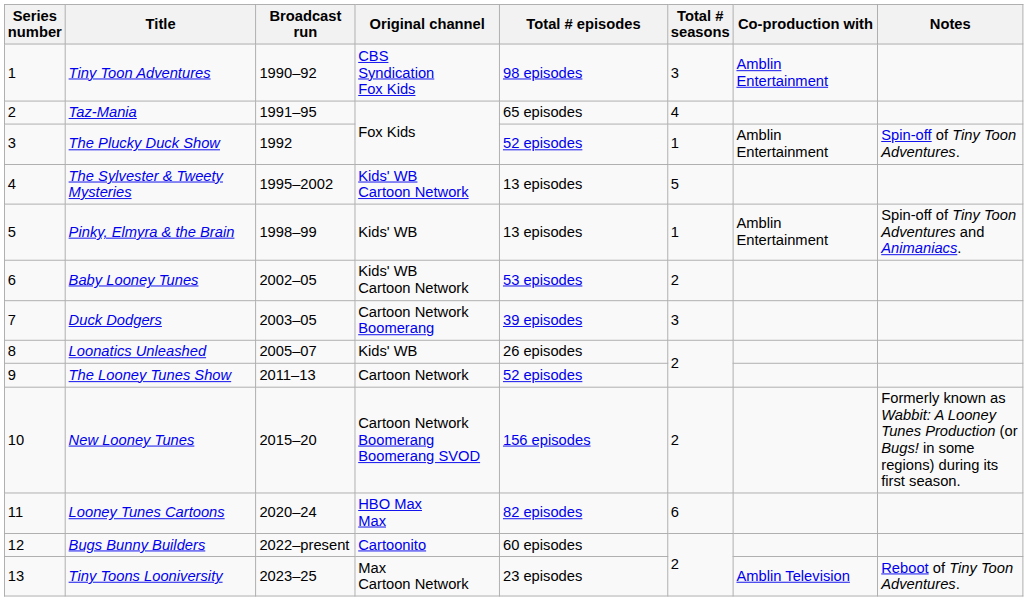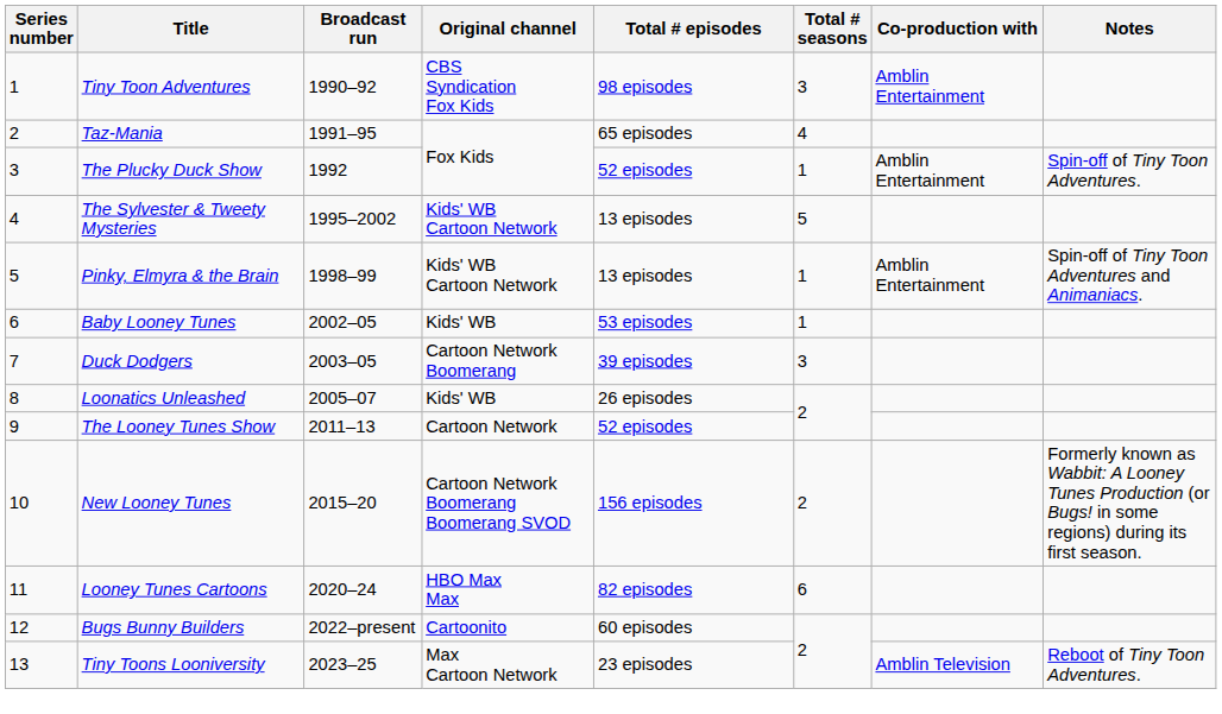Pinky, Elmyra & the Brain | Original channel: Kids' WB -> Kids' WB Cartoon Network
Baby Looney Tunes | Original channel: Kids' WB Cartoon Network -> Kids' WB
Baby Looney Tunes | Total # seasons: 2 -> 1
